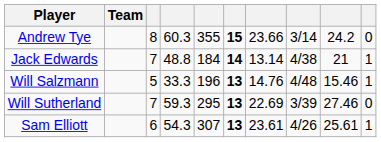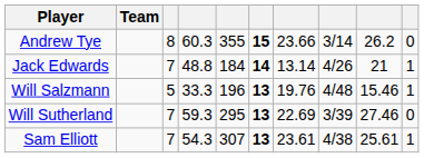Andrew Tye | column 9: 24.2 -> 26.2
Jack Edwards | column 8: 4/38 -> 4/26
Will Salzmann | column 7: 14.76 -> 19.76
Sam Elliott | column 3: 6 -> 7
Sam Elliott | column 8: 4/26 -> 4/38
